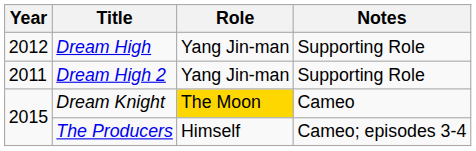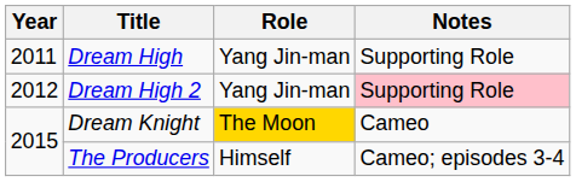Dream High | Year: 2012 -> 2011
Dream High 2 | Year: 2011 -> 2012
Dream High 2 | Notes: no background -> pink background
